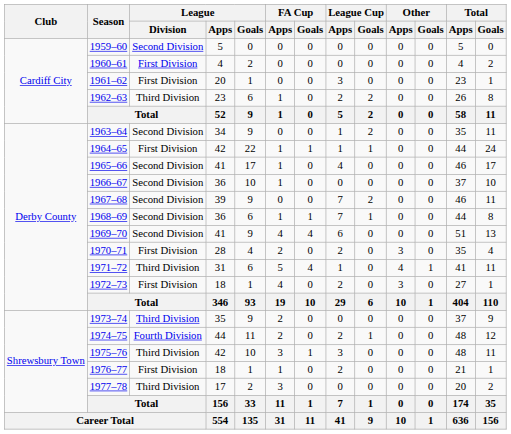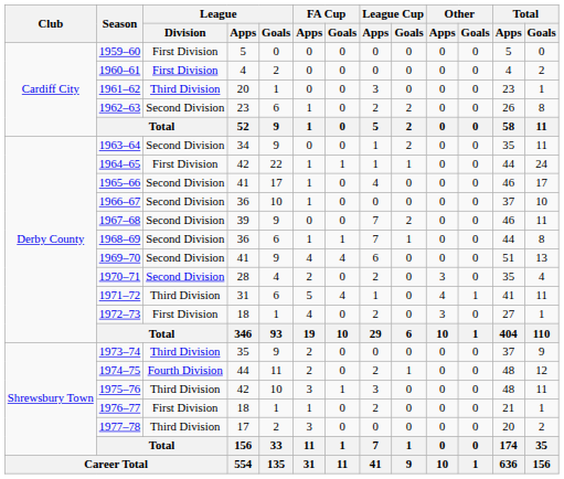1959–60 | League / Division: Second Division -> First Division
1961–62 | League / Division: First Division -> Third Division
1962–63 | League / Division: Third Division -> Second Division
1970–71 | League / Division: First Division -> Second Division
